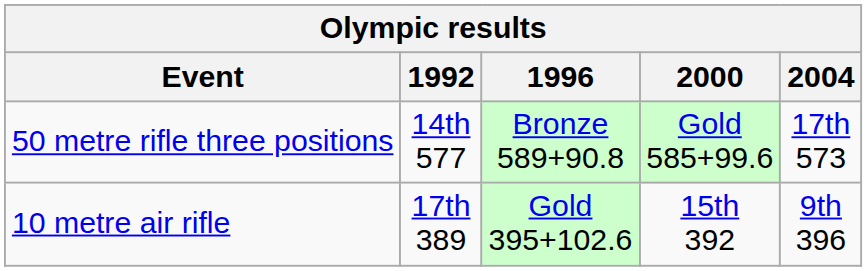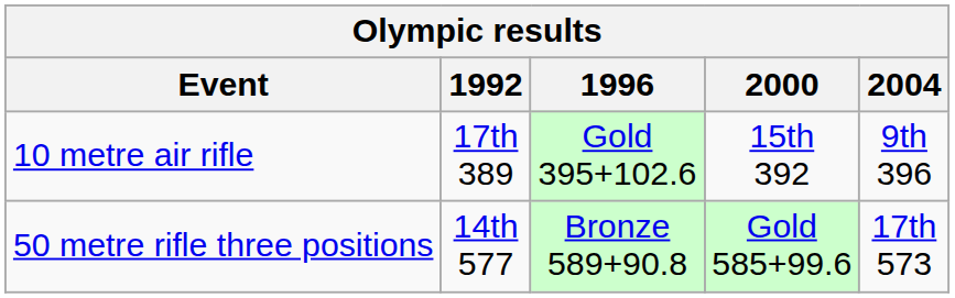rows swapped: 50 metre rifle three positions <-> 10 metre air rifle
